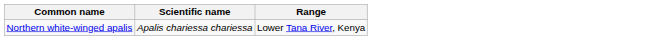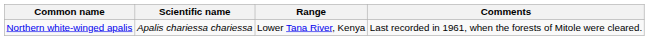+ column: Comments | Last recorded in 1961, when the forests of Mitole were cleared.
